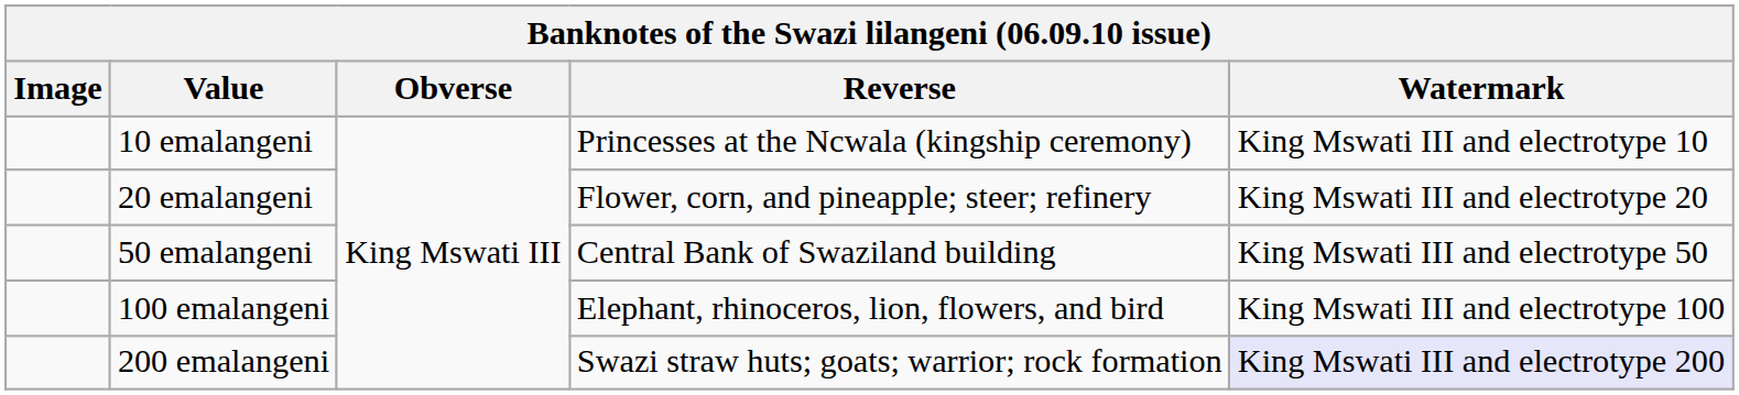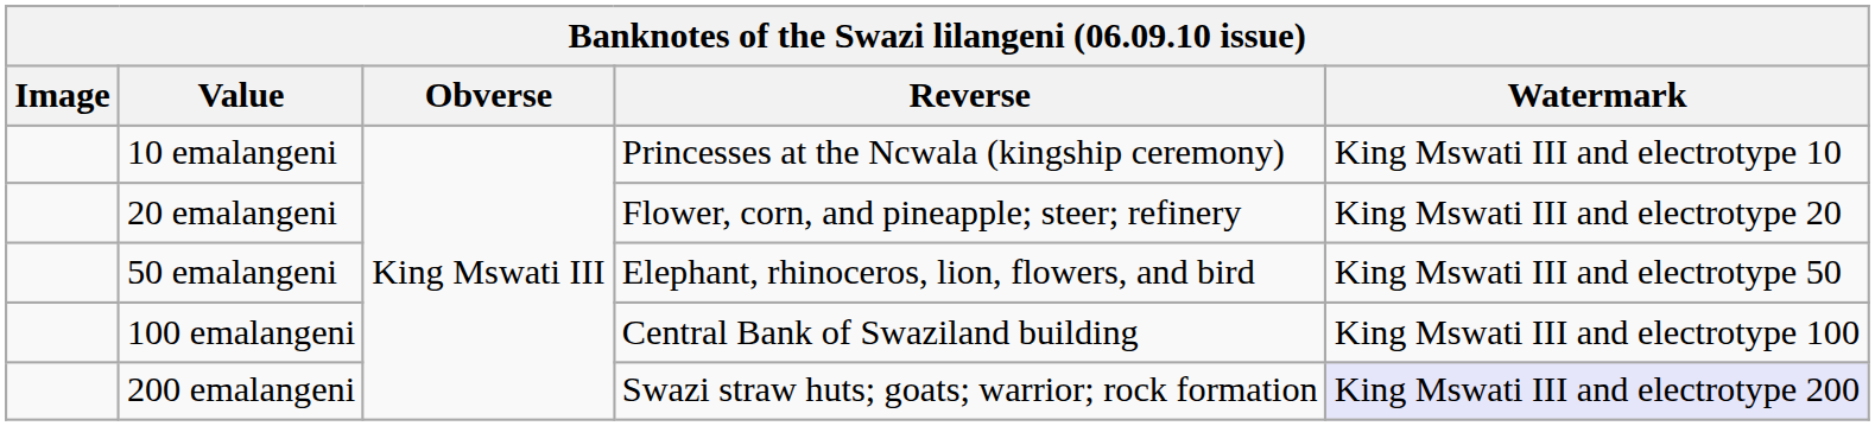50 emalangeni | Reverse: Central Bank of Swaziland building -> Elephant, rhinoceros, lion, flowers, and bird
100 emalangeni | Reverse: Elephant, rhinoceros, lion, flowers, and bird -> Central Bank of Swaziland building
